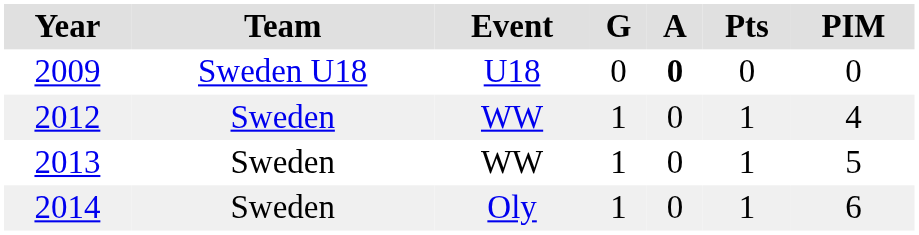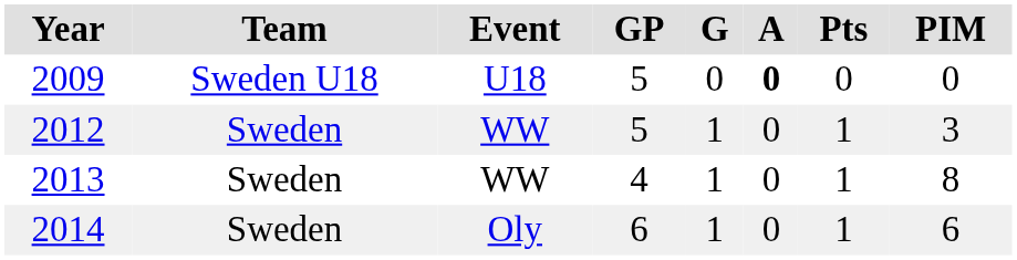+ column: GP | 5 | 5 | 4 | 6
2012 | PIM: 4 -> 3
2013 | PIM: 5 -> 8
